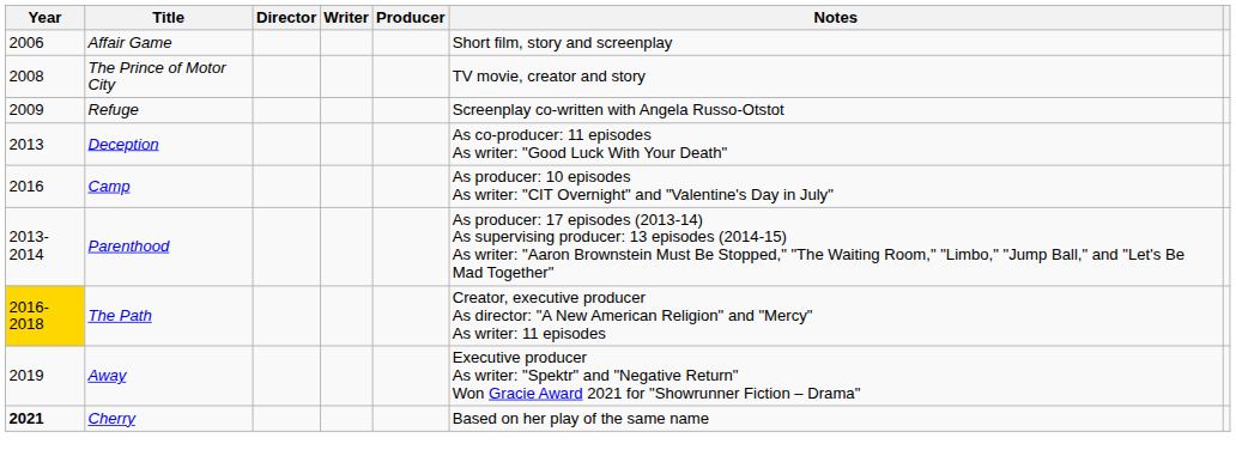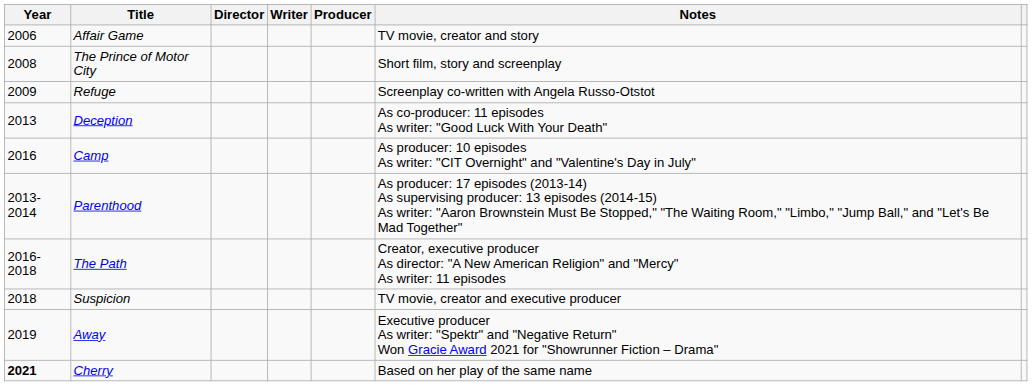Affair Game | Notes: Short film, story and screenplay -> TV movie, creator and story
The Prince of Motor City | Notes: TV movie, creator and story -> Short film, story and screenplay
The Path | Year: gold background -> no background
+ row: 2018 | Suspicion | TV movie, creator and executive producer
